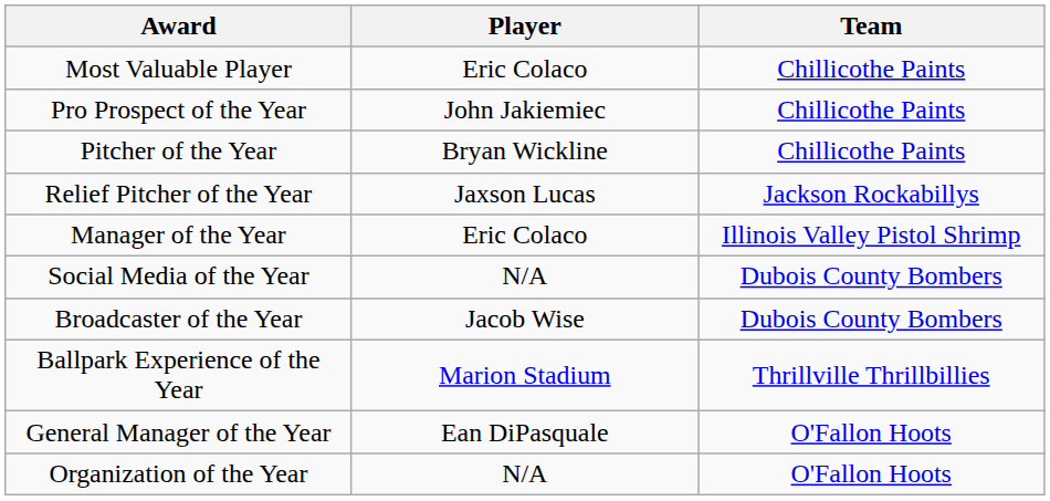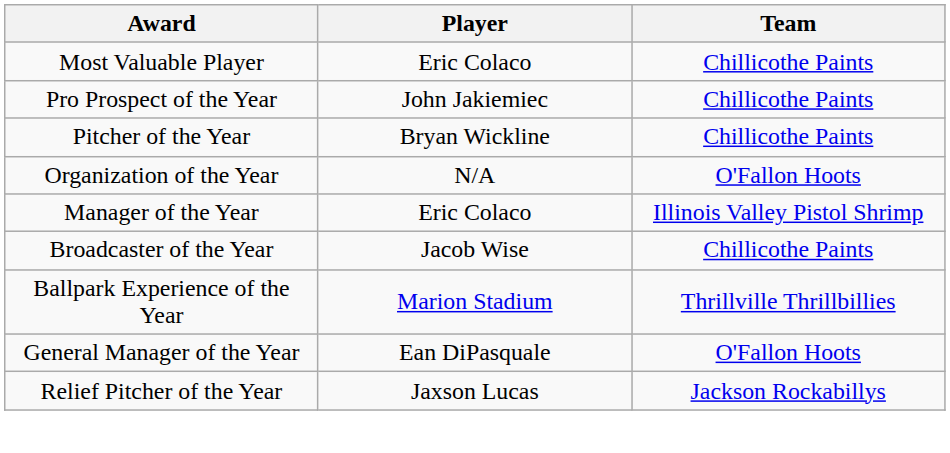rows swapped: Relief Pitcher of the Year <-> Organization of the Year
- row: Social Media of the Year | N/A | Dubois County Bombers
Broadcaster of the Year | Team: Dubois County Bombers -> Chillicothe Paints
